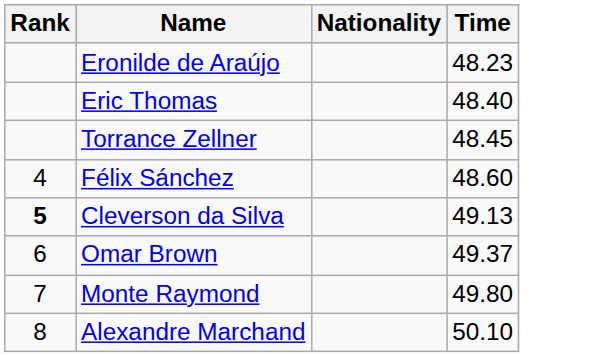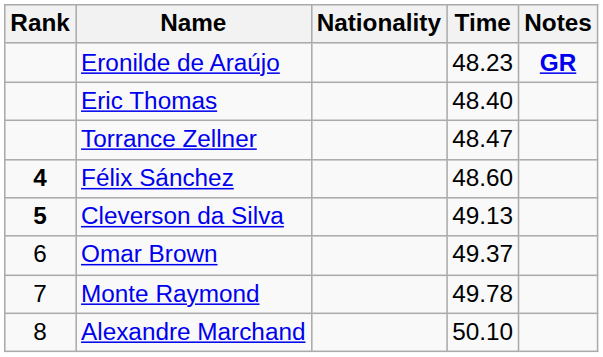+ column: Notes | GR
Torrance Zellner | Time: 48.45 -> 48.47
Félix Sánchez | Rank: normal -> bold
Monte Raymond | Time: 49.80 -> 49.78
